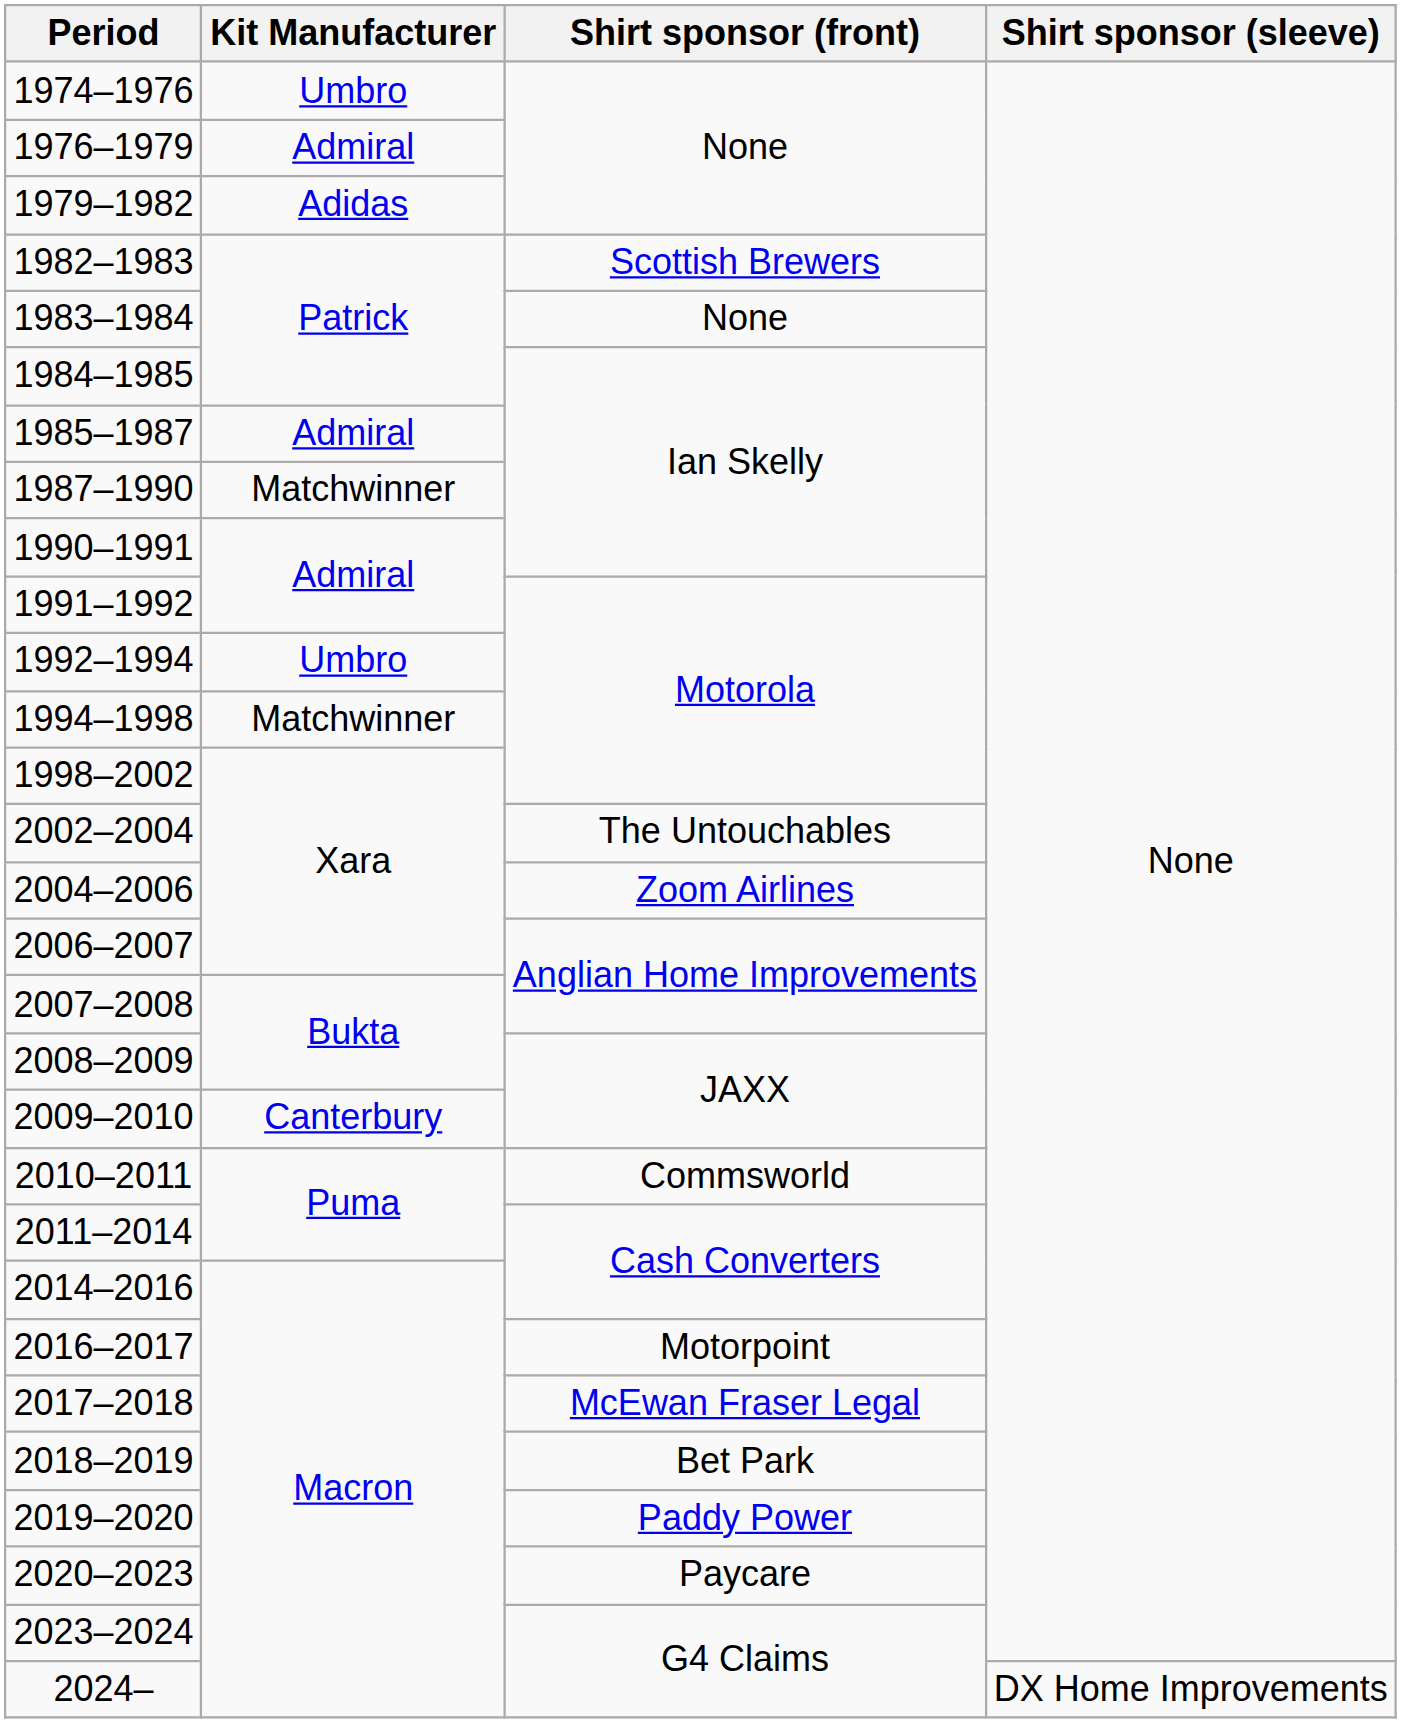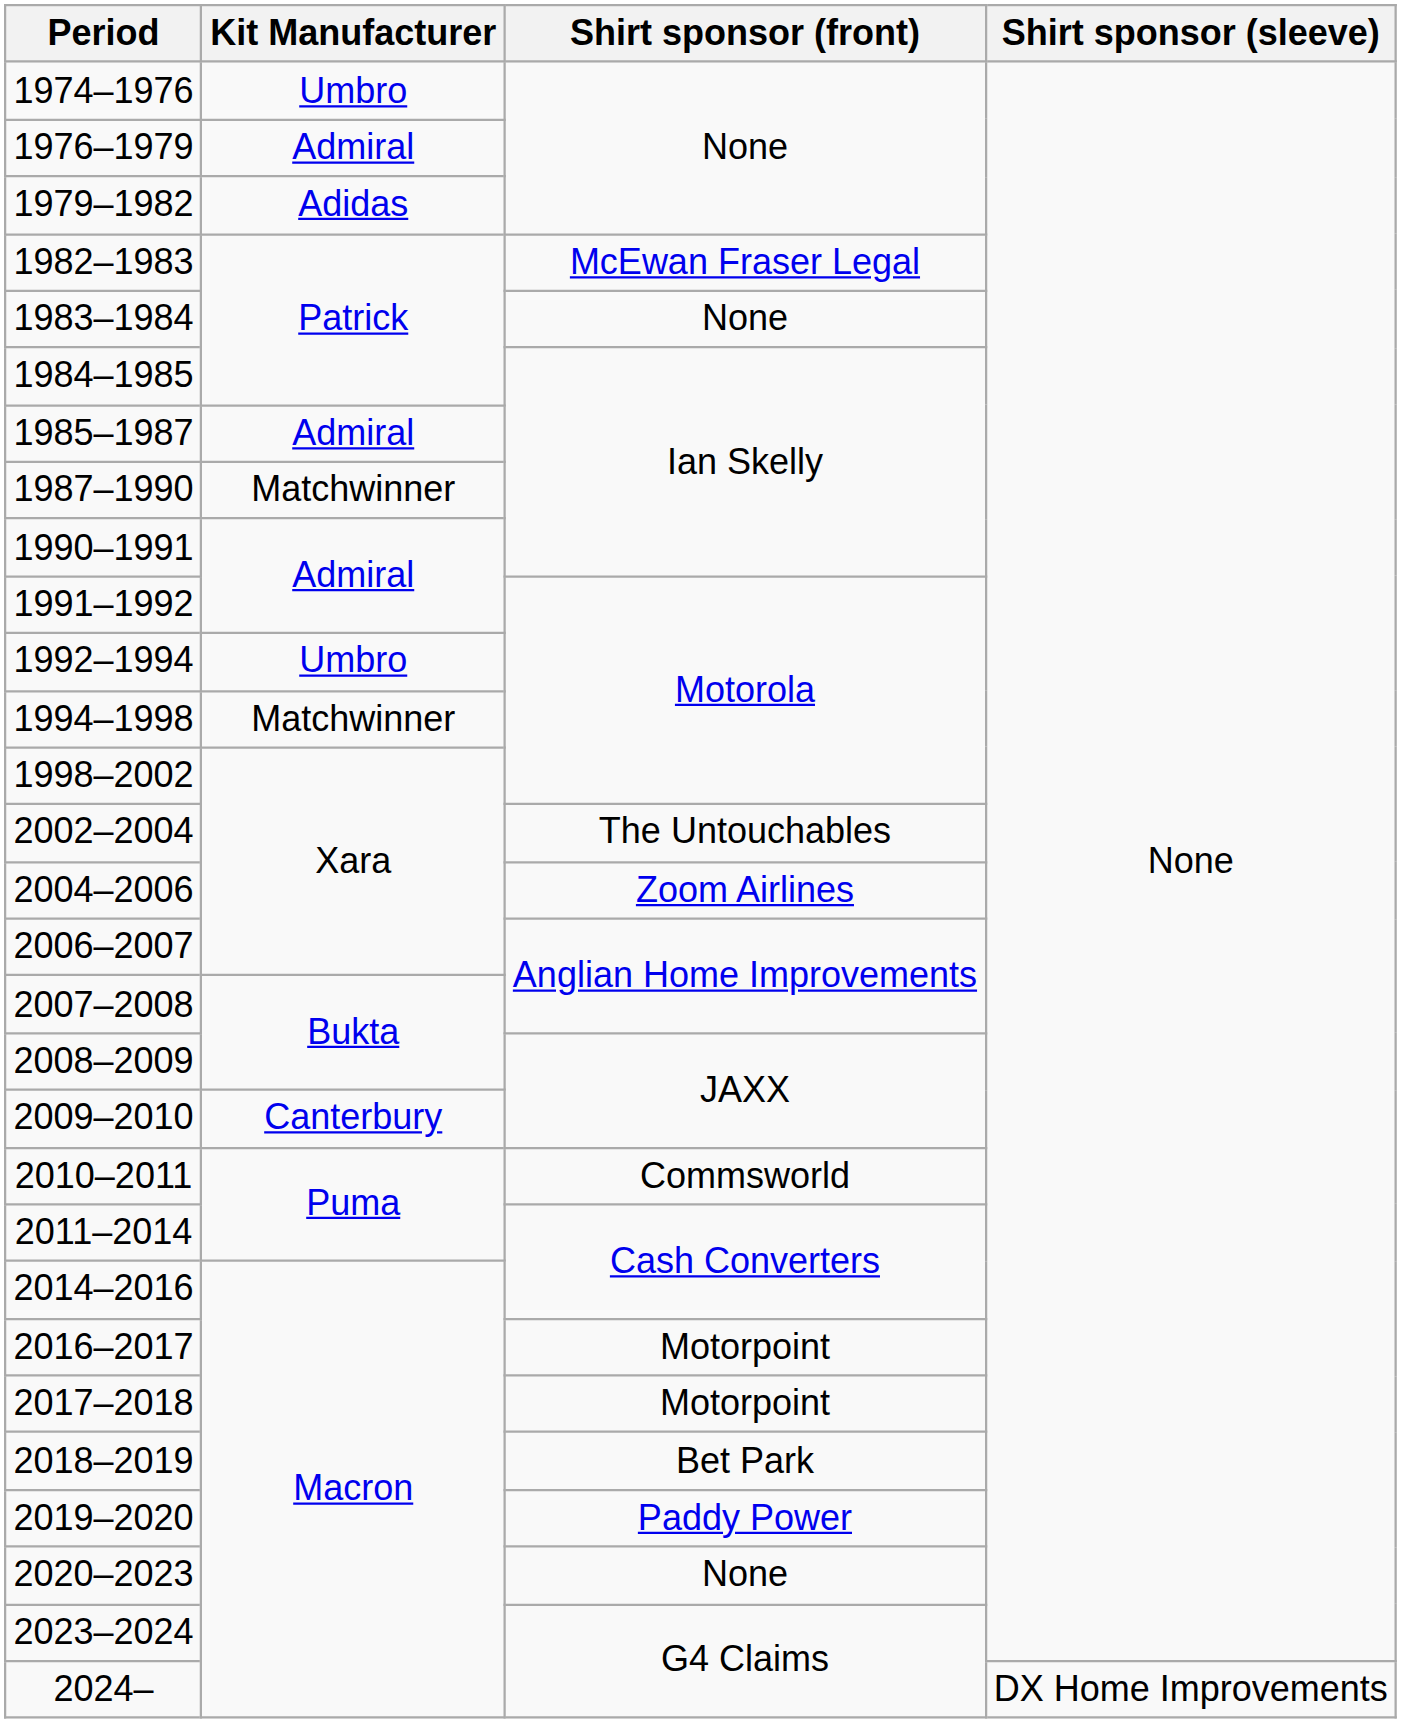1982–1983 | Shirt sponsor (front): Scottish Brewers -> McEwan Fraser Legal
2017–2018 | Shirt sponsor (front): McEwan Fraser Legal -> Motorpoint
2020–2023 | Shirt sponsor (front): Paycare -> None
